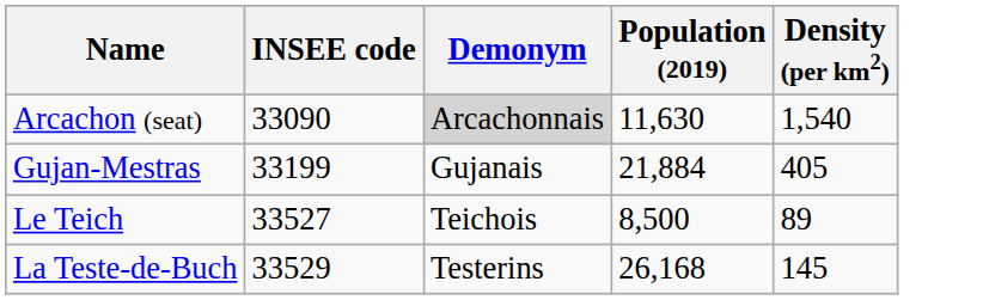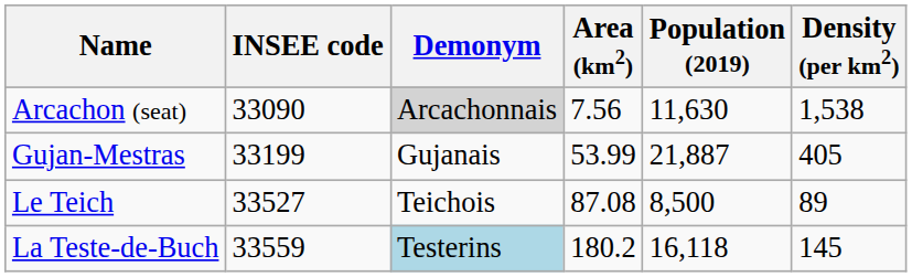+ column: Area (km2) | 7.56 | 53.99 | 87.08 | 180.2
Arcachon (seat) | Density (per km2): 1,540 -> 1,538
Gujan-Mestras | Population (2019): 21,884 -> 21,887
La Teste-de-Buch | INSEE code: 33529 -> 33559
La Teste-de-Buch | Demonym: no background -> lightblue background
La Teste-de-Buch | Population (2019): 26,168 -> 16,118
